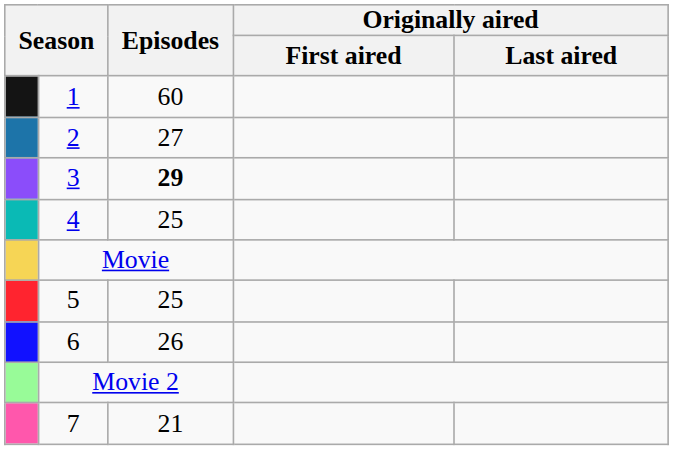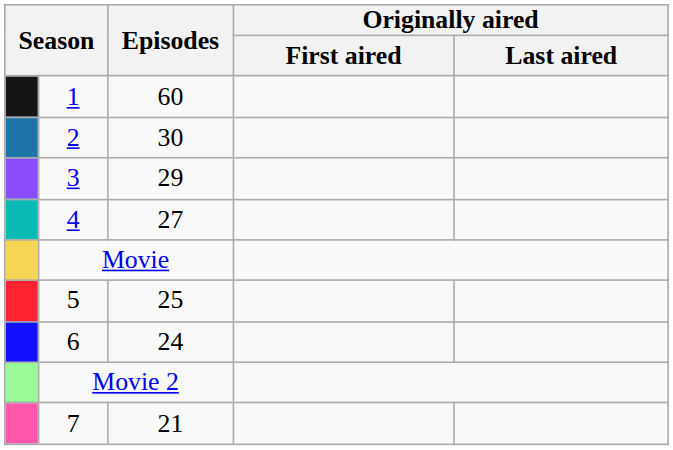2 | Episodes: 27 -> 30
3 | Episodes: bold -> normal
4 | Episodes: 25 -> 27
6 | Episodes: 26 -> 24
